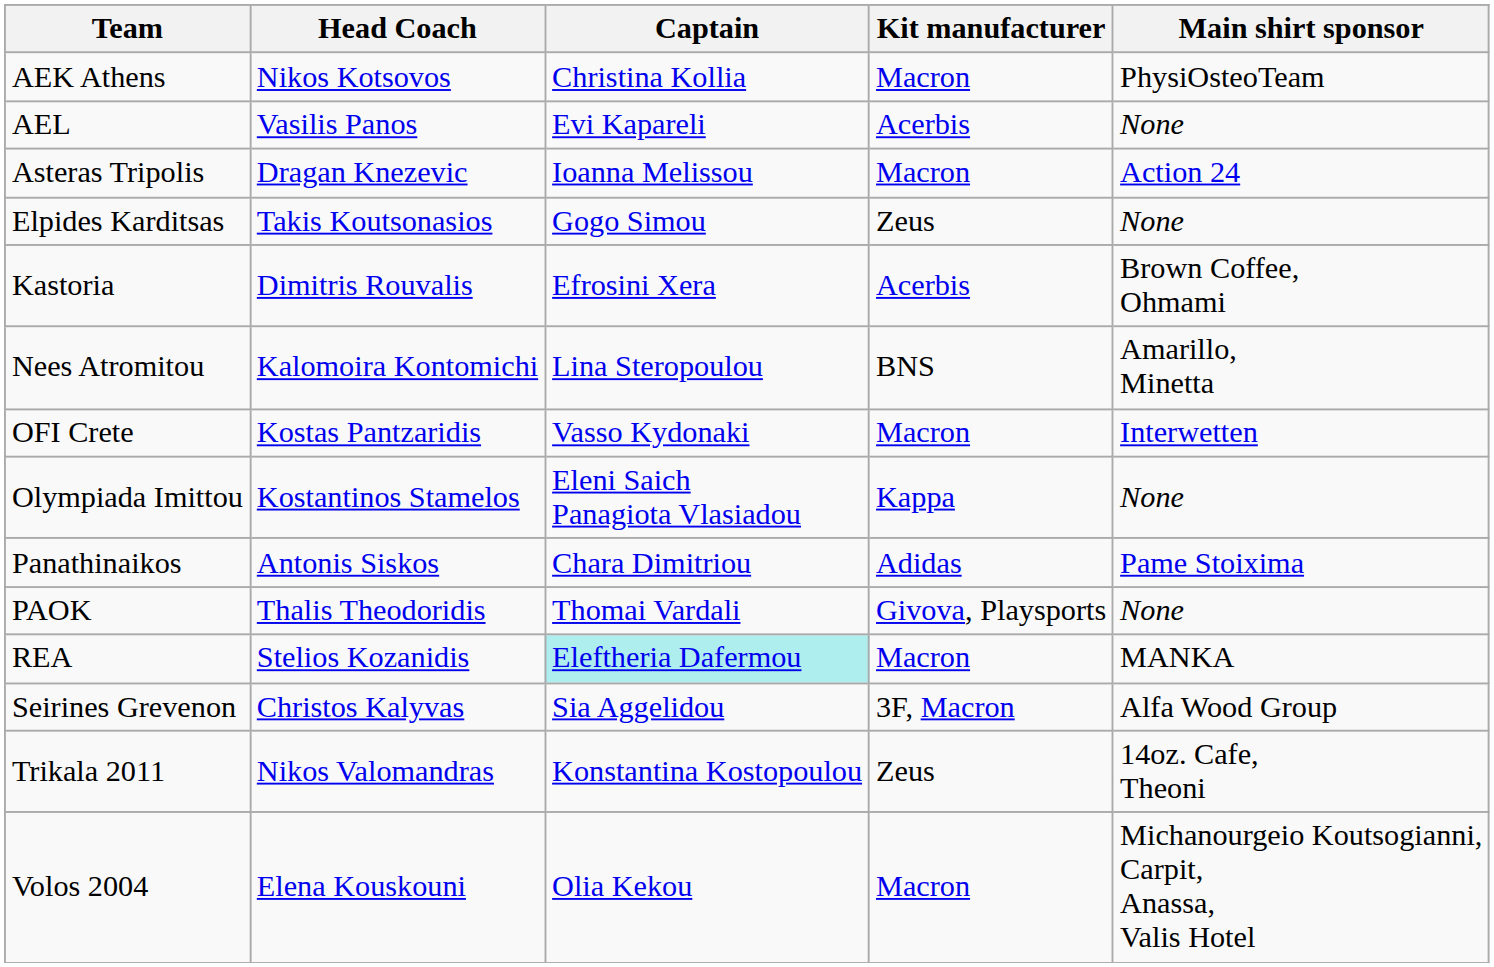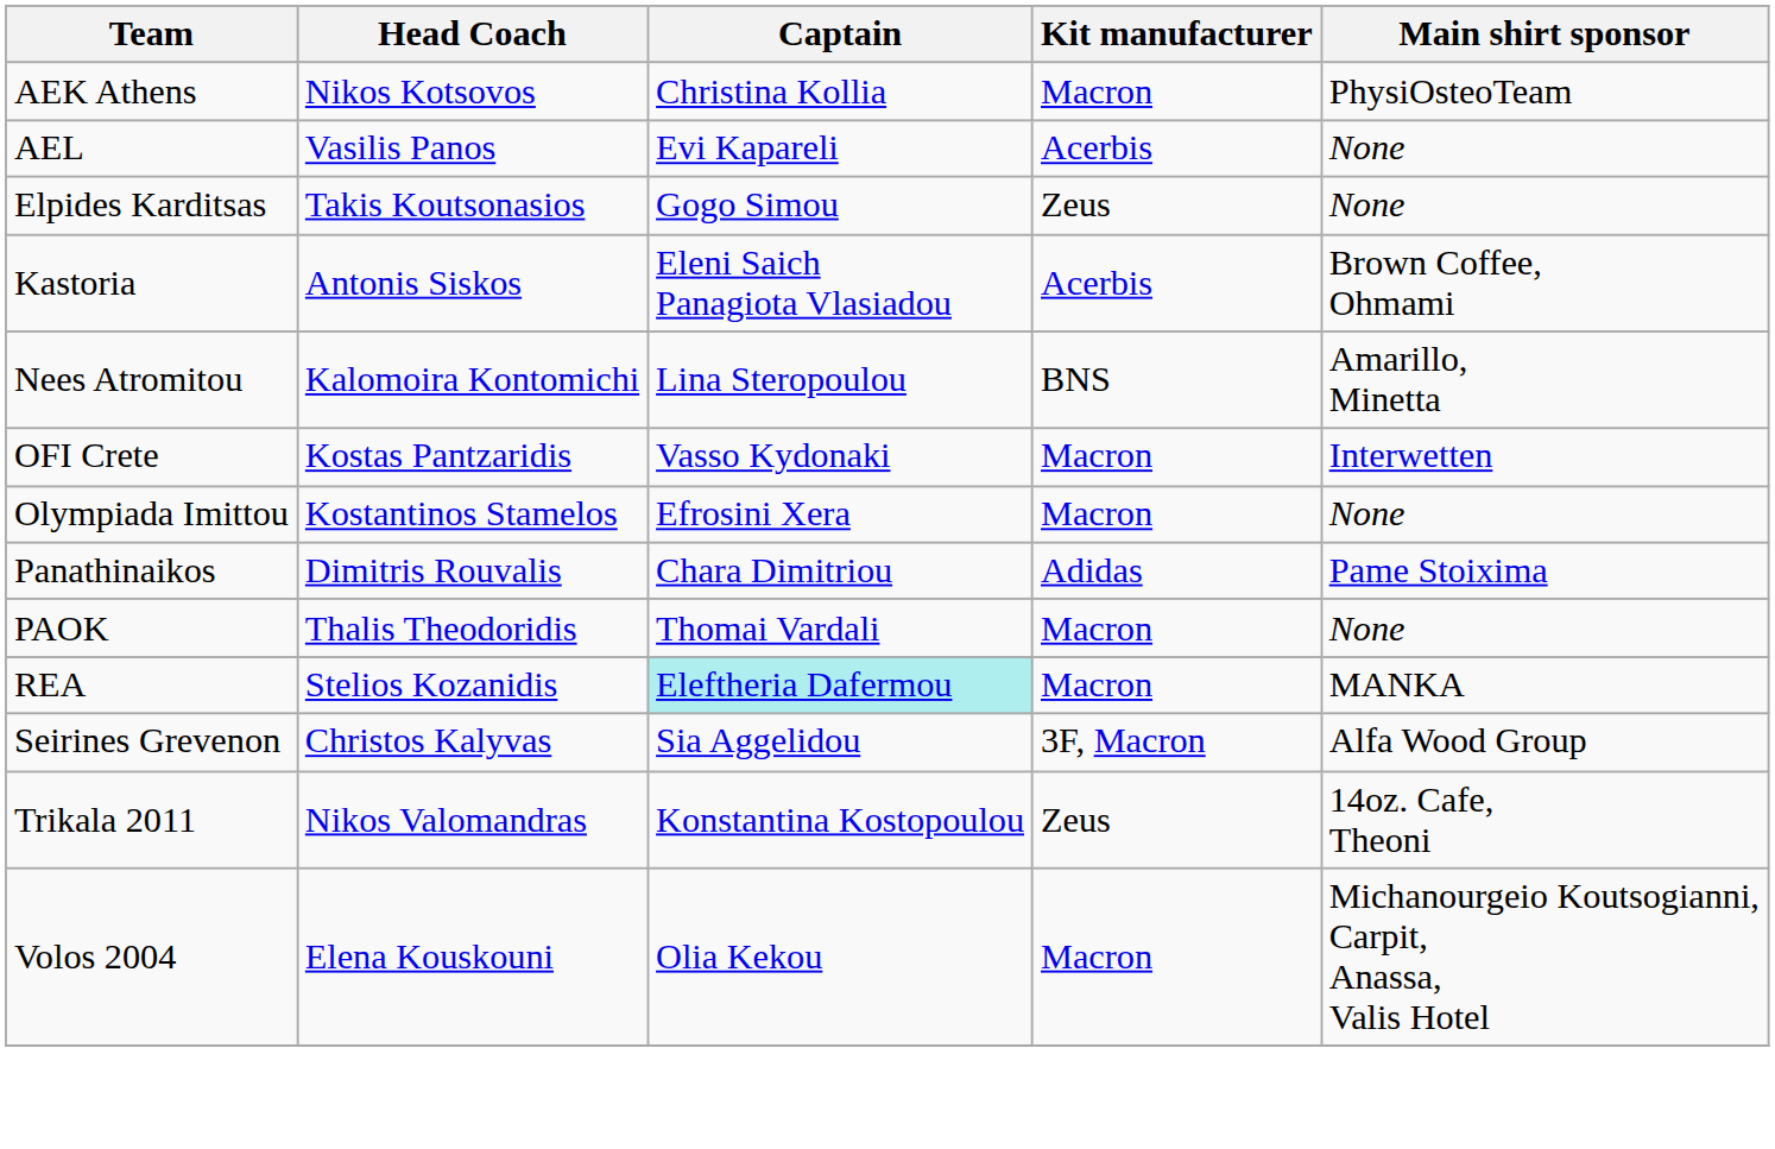- row: Asteras Tripolis | Dragan Knezevic | Ioanna Melissou | Macron | Action 24
Kastoria | Head Coach: Dimitris Rouvalis -> Antonis Siskos
Kastoria | Captain: Efrosini Xera -> Eleni Saich Panagiota Vlasiadou
Olympiada Imittou | Captain: Eleni Saich Panagiota Vlasiadou -> Efrosini Xera
Olympiada Imittou | Kit manufacturer: Kappa -> Macron
Panathinaikos | Head Coach: Antonis Siskos -> Dimitris Rouvalis
PAOK | Kit manufacturer: Givova, Playsports -> Macron
